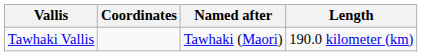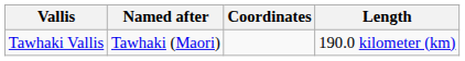columns swapped: Named after <-> Coordinates
